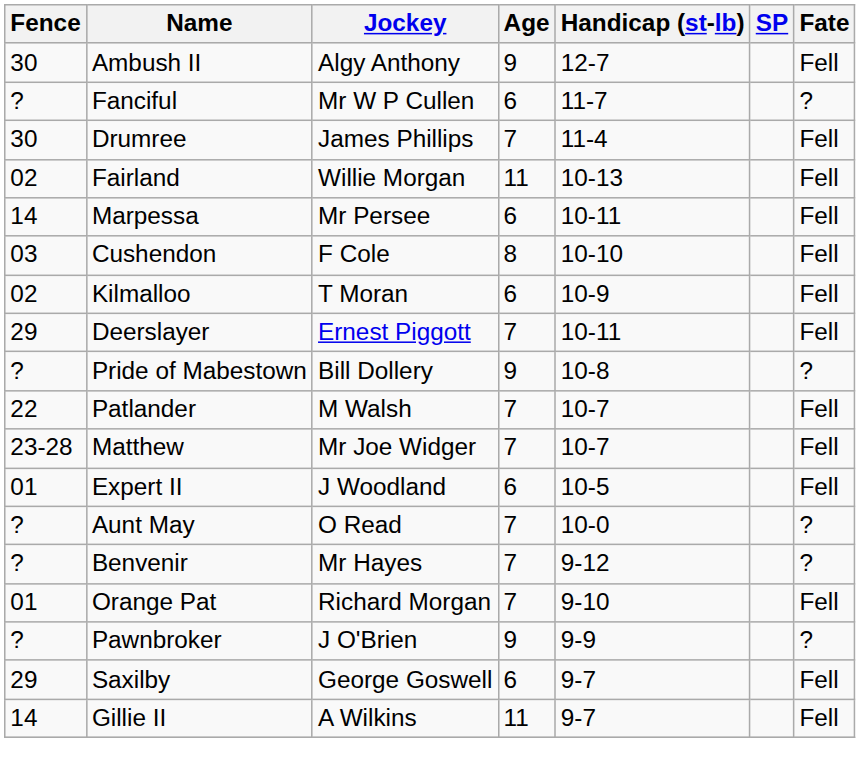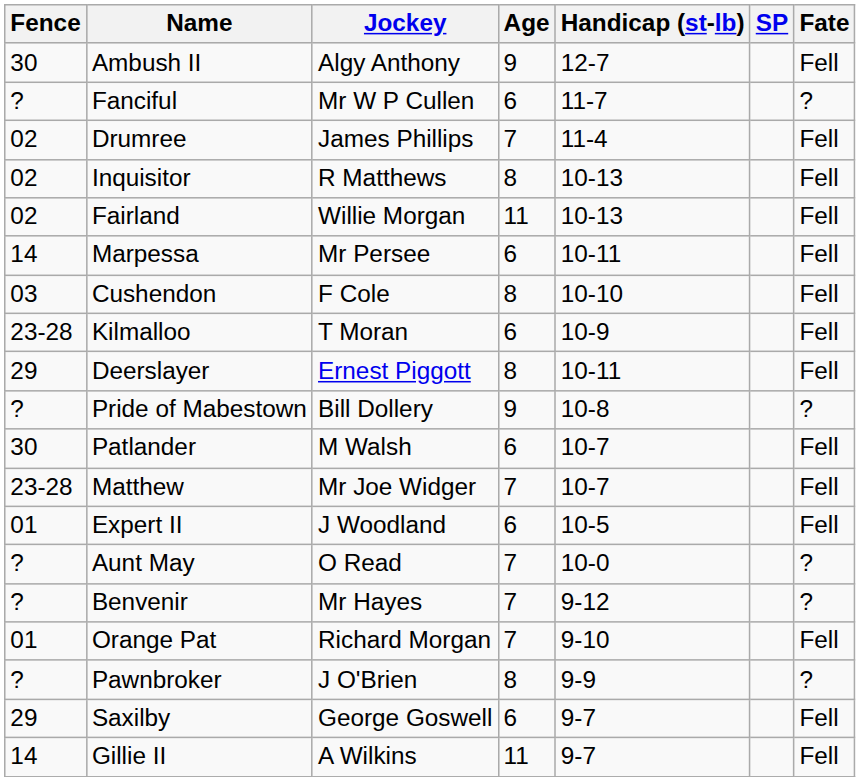Drumree | Fence: 30 -> 02
+ row: 02 | Inquisitor | R Matthews | 8 | 10-13 | Fell
Kilmalloo | Fence: 02 -> 23-28
Deerslayer | Age: 7 -> 8
Patlander | Fence: 22 -> 30
Patlander | Age: 7 -> 6
Pawnbroker | Age: 9 -> 8
